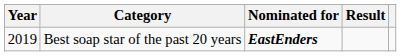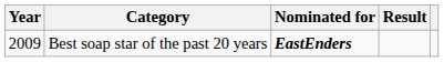Best soap star of the past 20 years | Year: 2019 -> 2009
